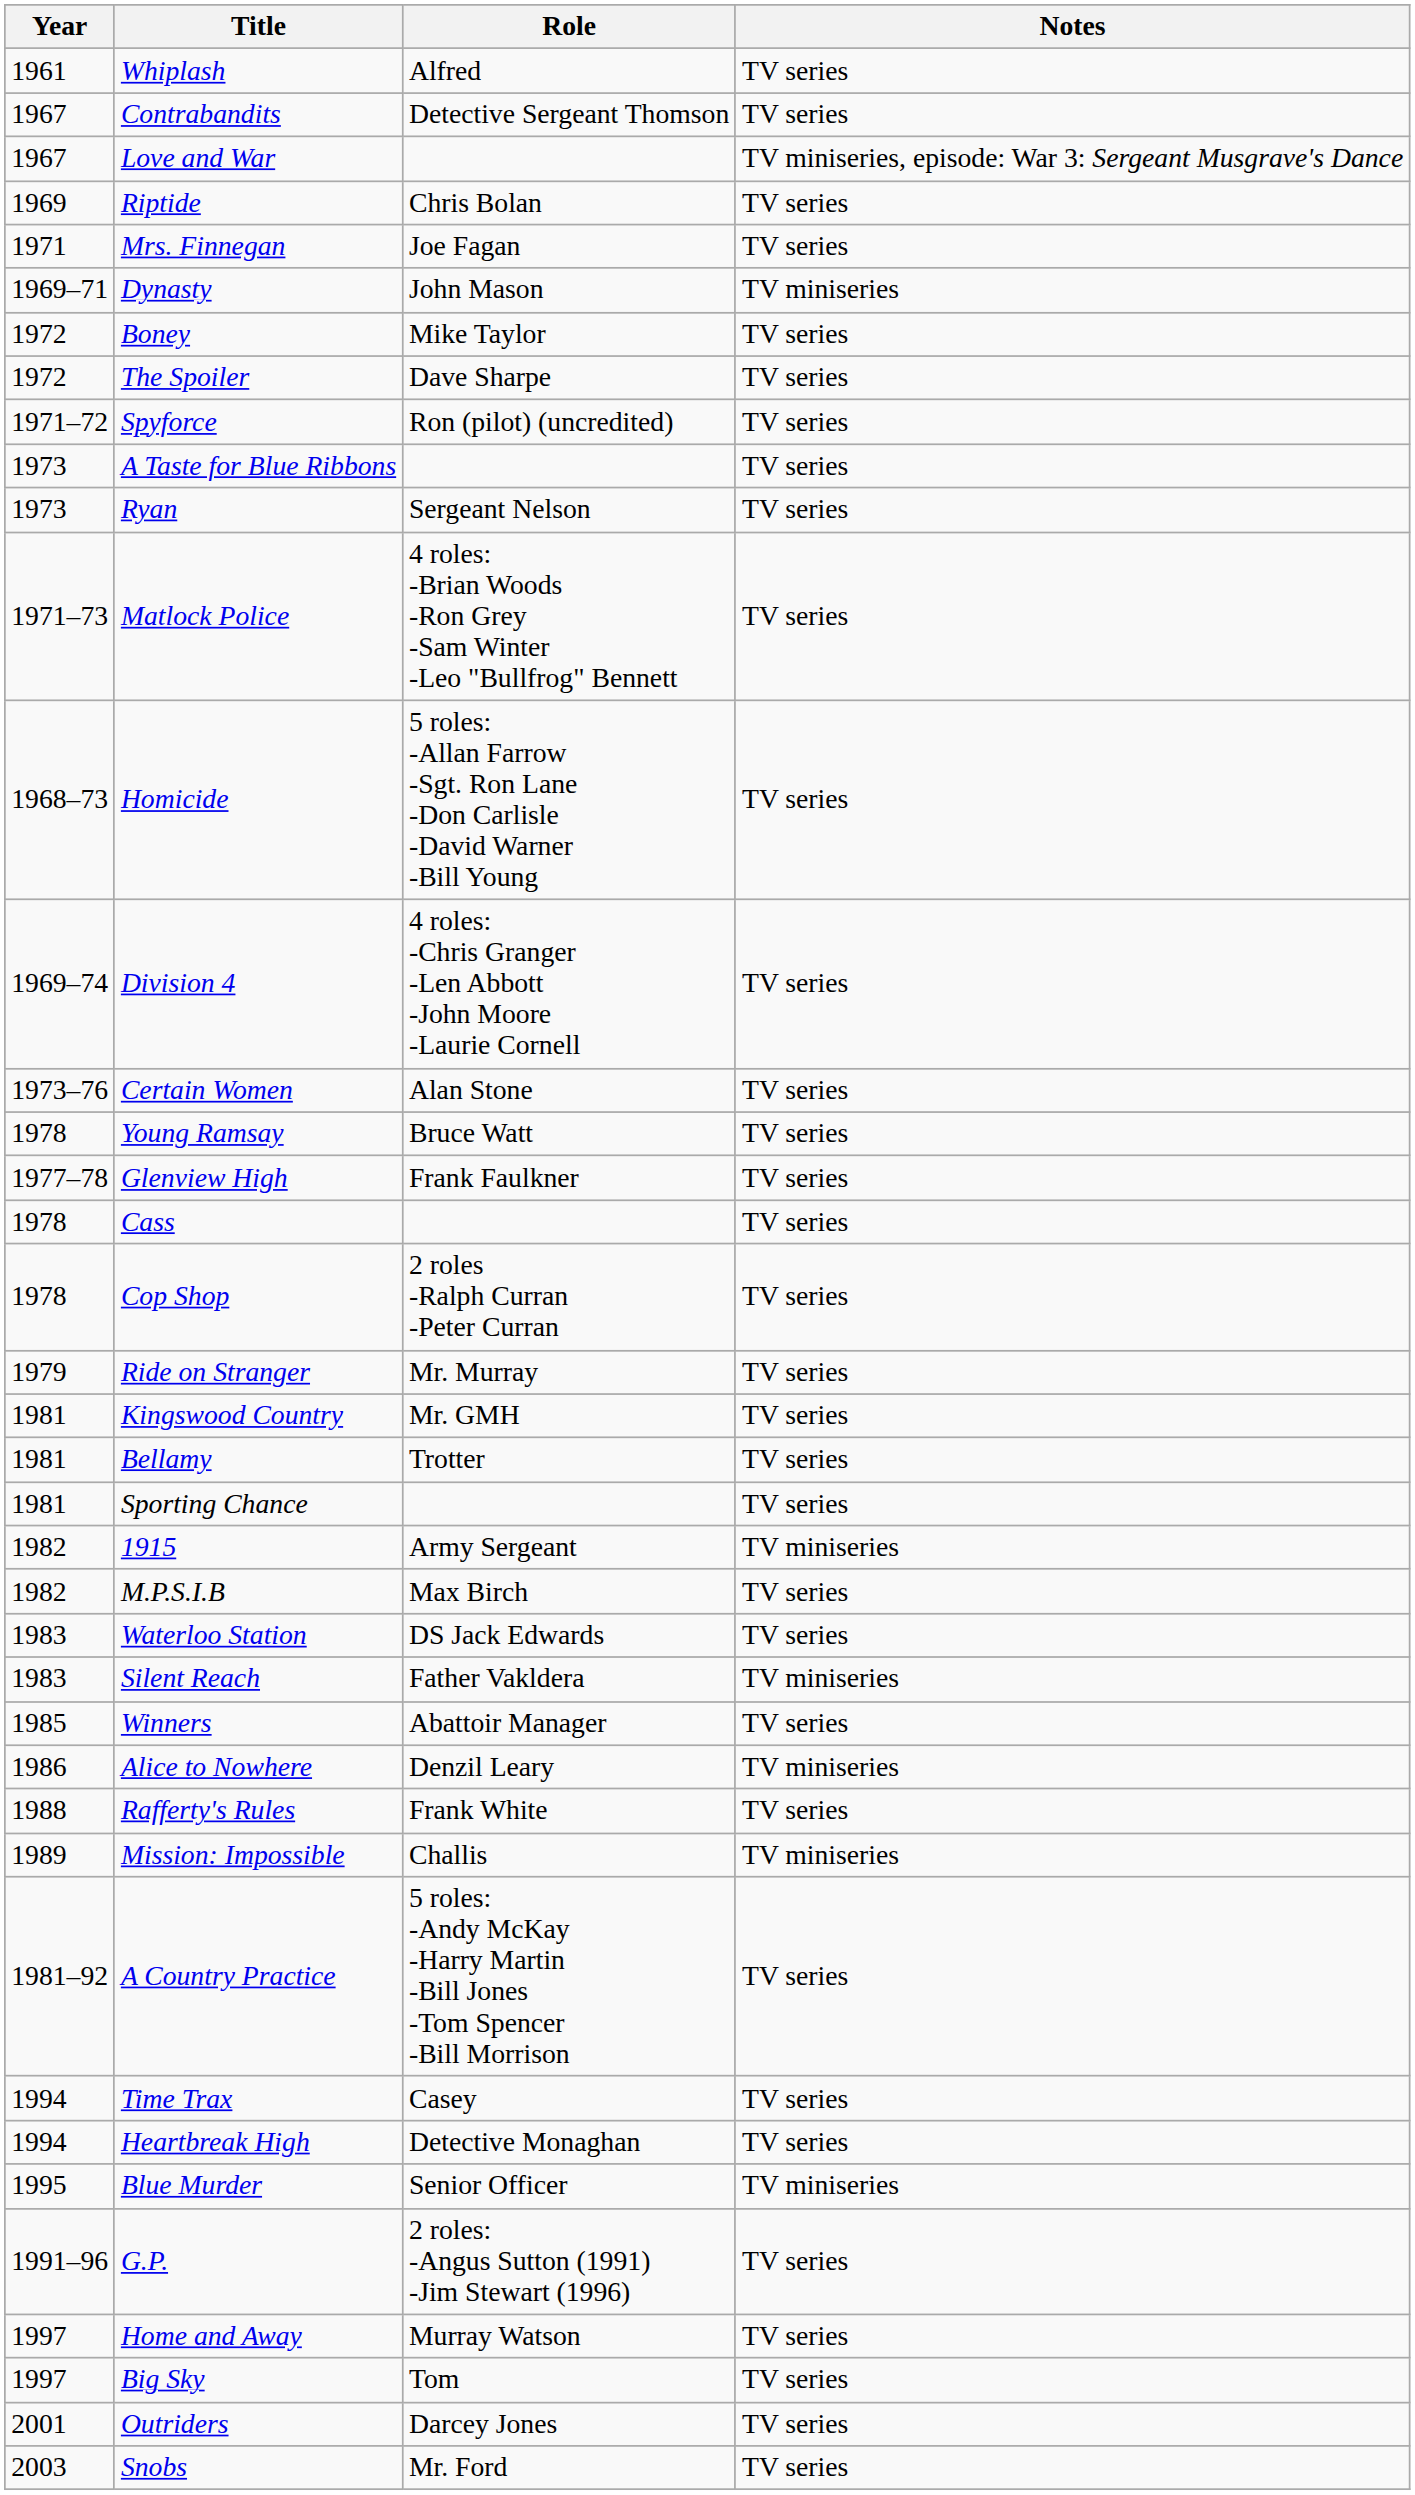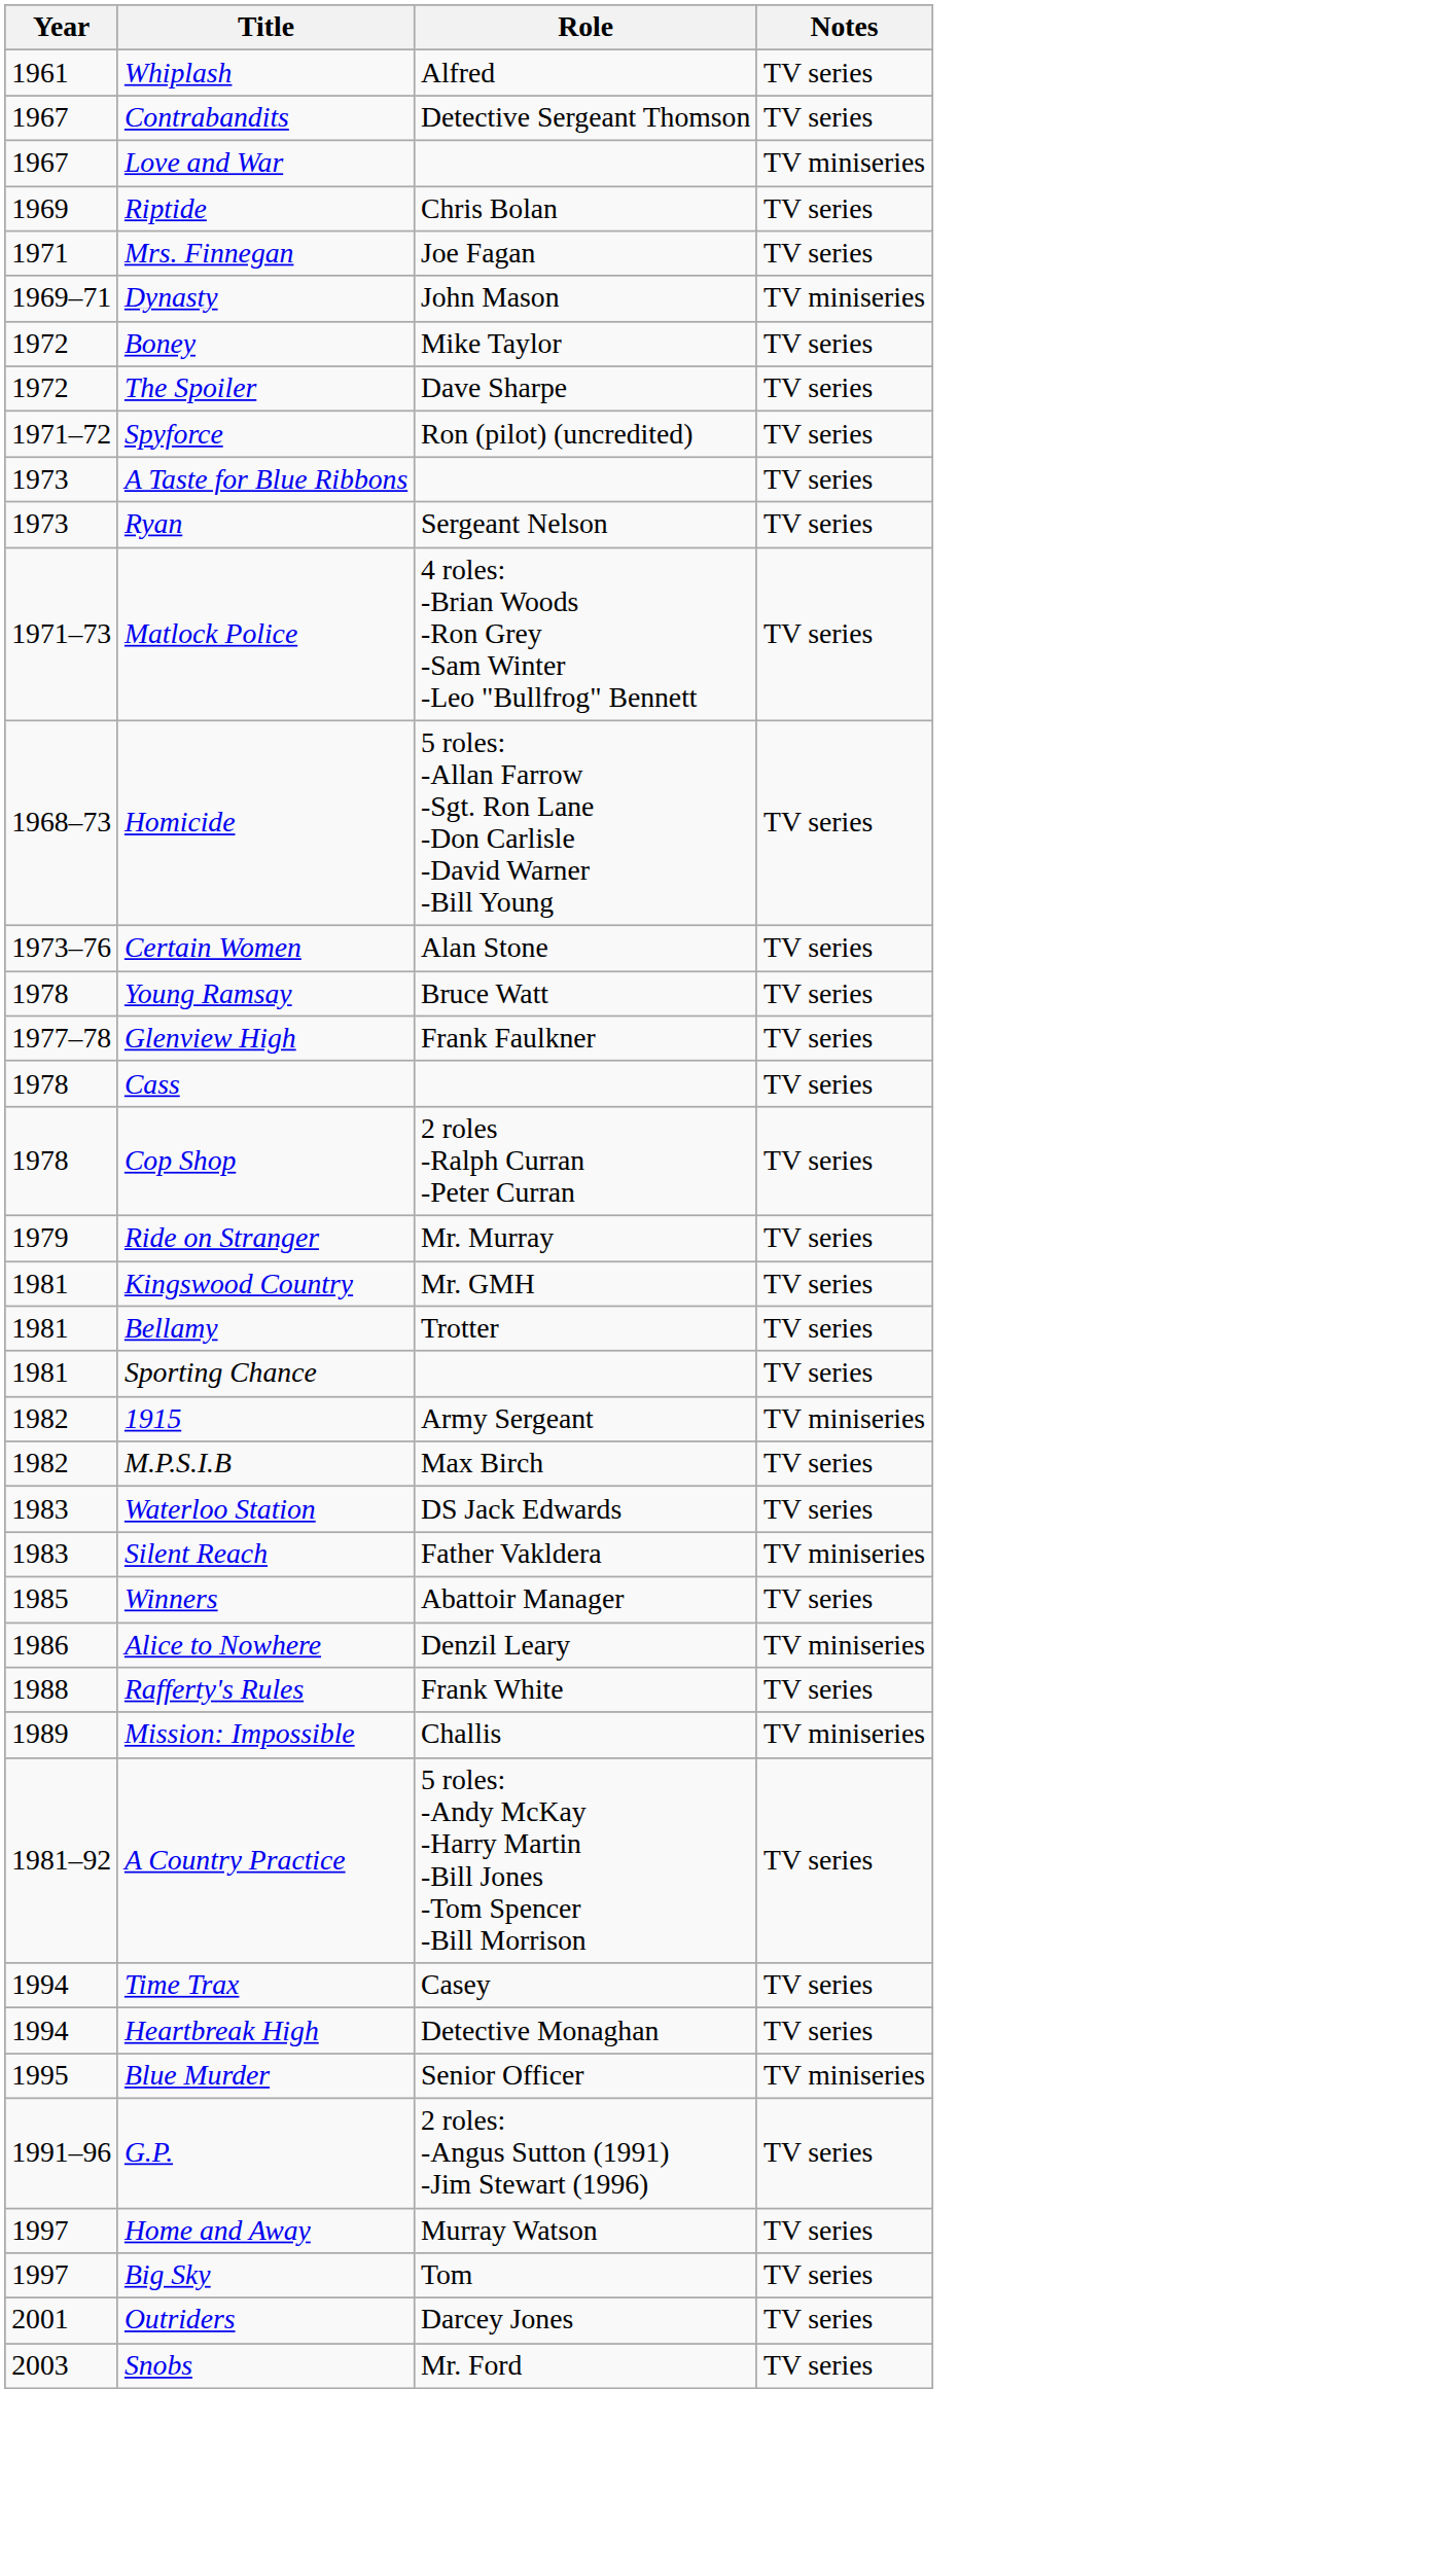Love and War | Notes: TV miniseries, episode: War 3: Sergeant Musgrave's Dance -> TV miniseries
- row: 1969–74 | Division 4 | 4 roles: -Chris Granger -Len Abbott -John Moore -Laurie Cornell | TV series
